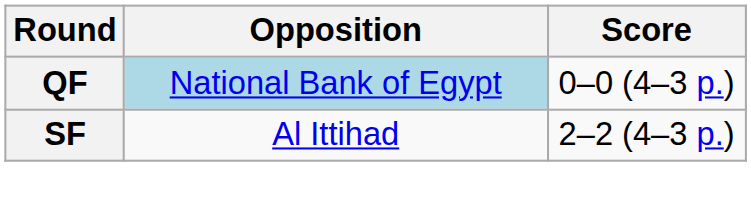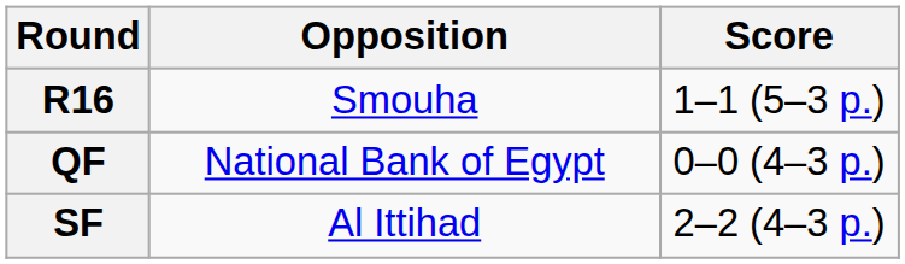+ row: R16 | Smouha | 1–1 (5–3 p.)
QF | Opposition: lightblue background -> no background
